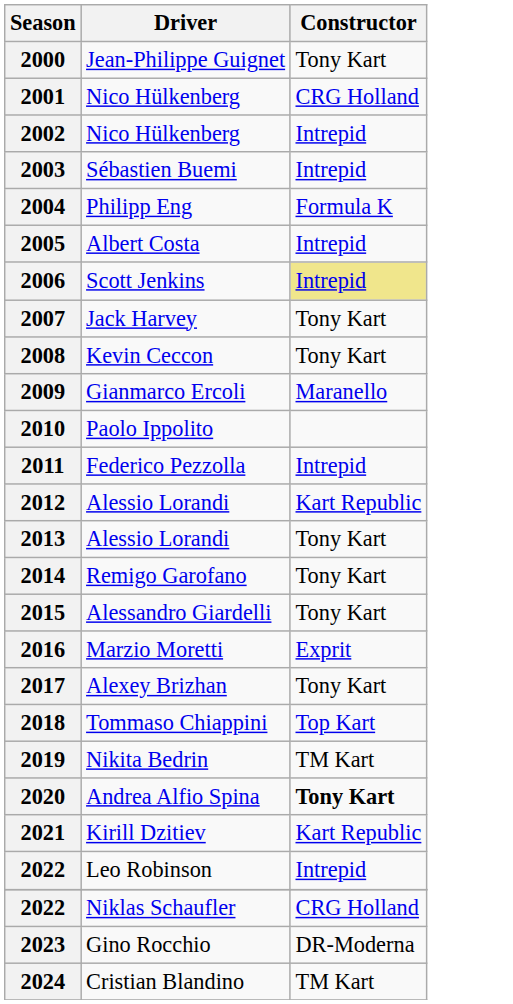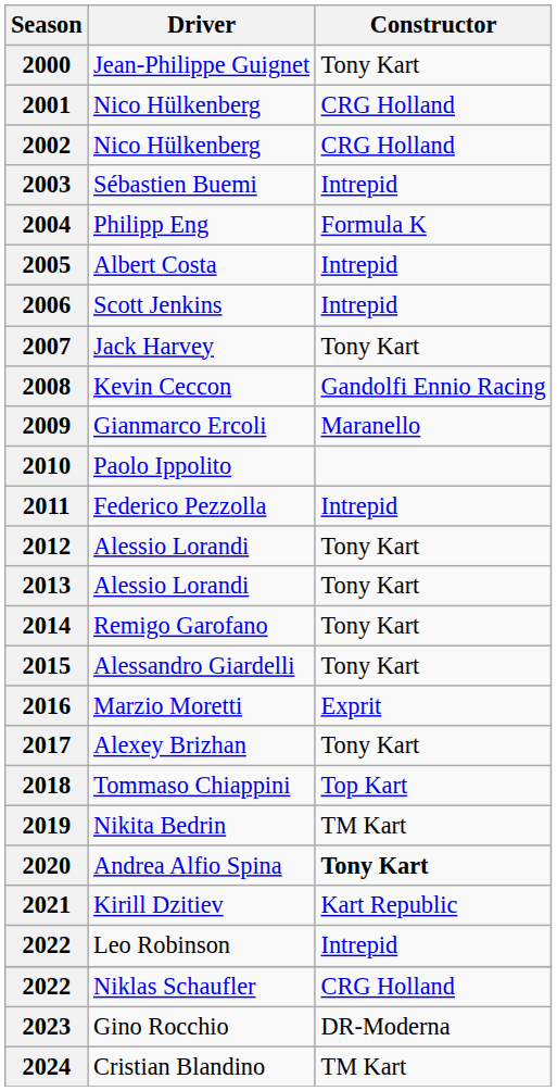2002 | Constructor: Intrepid -> CRG Holland
2006 | Constructor: khaki background -> no background
2008 | Constructor: Tony Kart -> Gandolfi Ennio Racing
2012 | Constructor: Kart Republic -> Tony Kart
